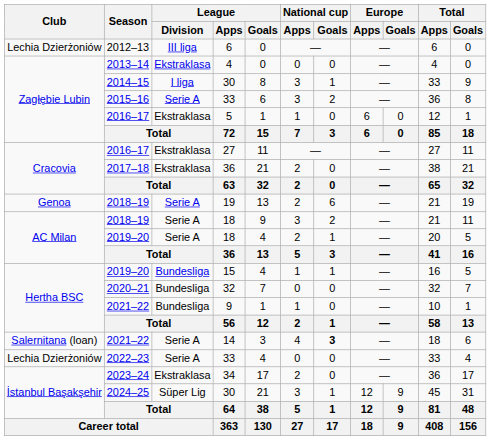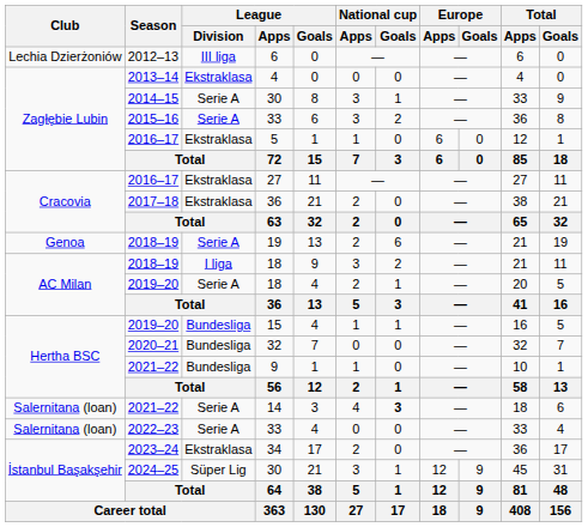2014–15 / 30 | League / Division: I liga -> Serie A
2018–19 / 18 | League / Division: Serie A -> I liga
2022–23 / 33 | Club: Lechia Dzierżoniów -> Salernitana (loan)
